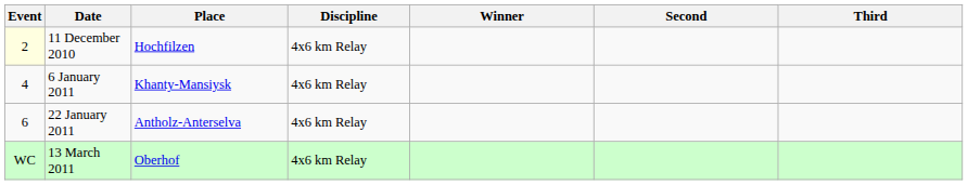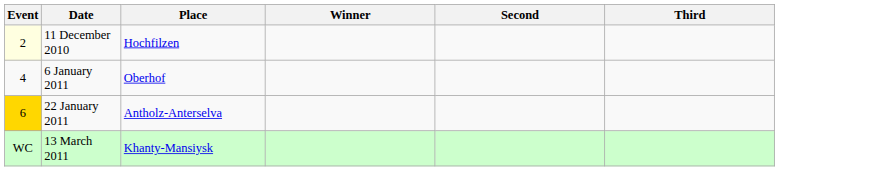- column: Discipline | 4x6 km Relay | 4x6 km Relay | 4x6 km Relay | 4x6 km Relay
6 January 2011 | Place: Khanty-Mansiysk -> Oberhof
22 January 2011 | Event: no background -> gold background
13 March 2011 | Place: Oberhof -> Khanty-Mansiysk
